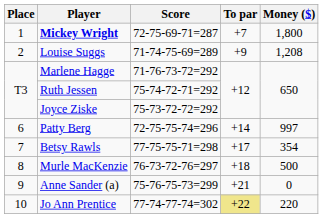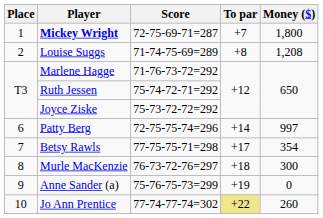Louise Suggs | To par: +9 -> +8
Murle MacKenzie | Money ($): 500 -> 300
Anne Sander (a) | To par: +21 -> +19
Jo Ann Prentice | Money ($): 220 -> 260
